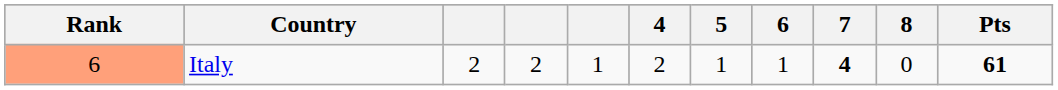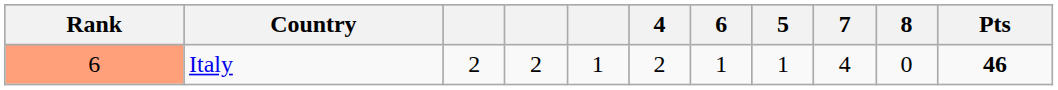columns swapped: 5 <-> 6
Italy | 7: bold -> normal
Italy | Pts: 61 -> 46
